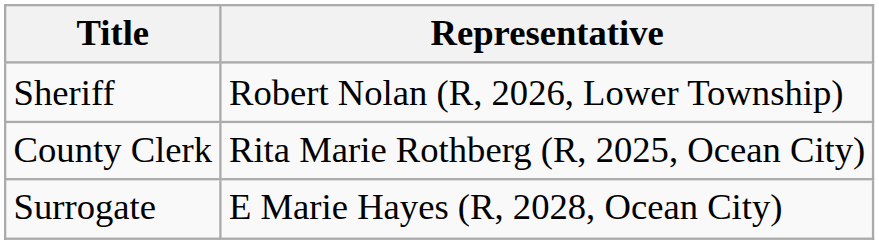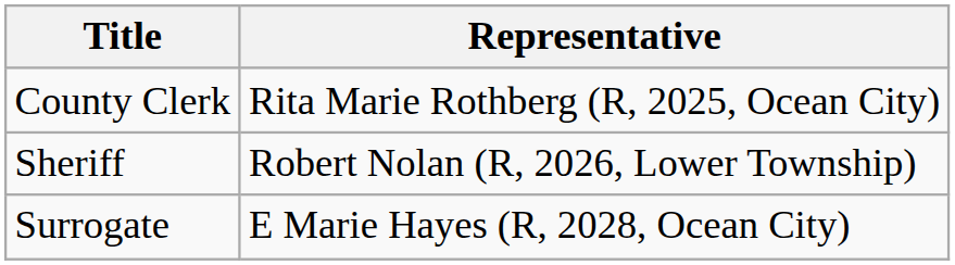rows swapped: County Clerk <-> Sheriff
